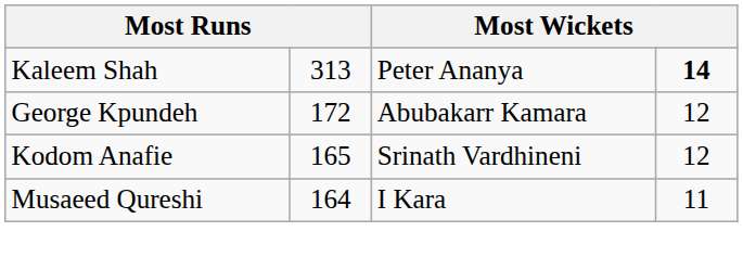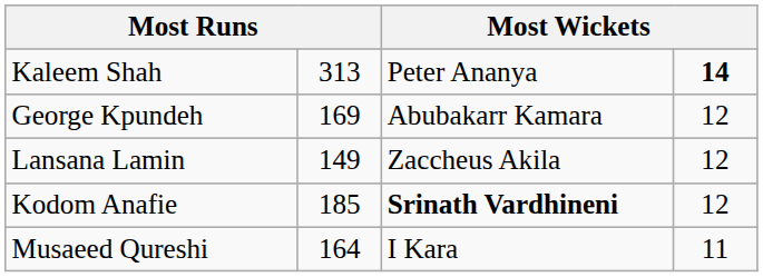George Kpundeh | column 2: 172 -> 169
+ row: Lansana Lamin | 149 | Zaccheus Akila | 12
Kodom Anafie | column 2: 165 -> 185
Kodom Anafie | column 3: normal -> bold
